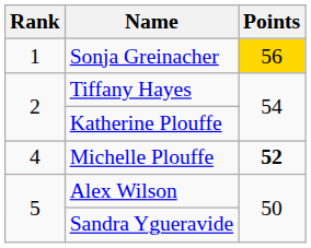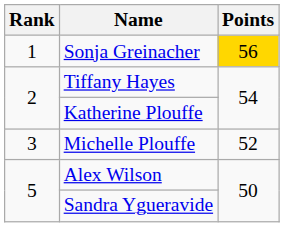Michelle Plouffe | Rank: 4 -> 3
Michelle Plouffe | Points: bold -> normal
